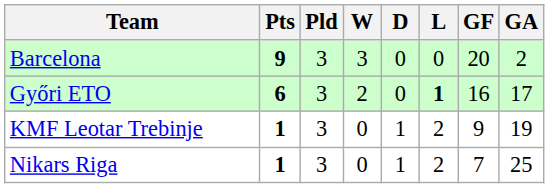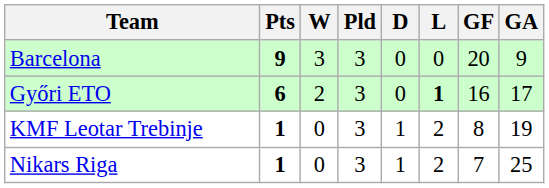columns swapped: Pld <-> W
Barcelona | GA: 2 -> 9
KMF Leotar Trebinje | GF: 9 -> 8
